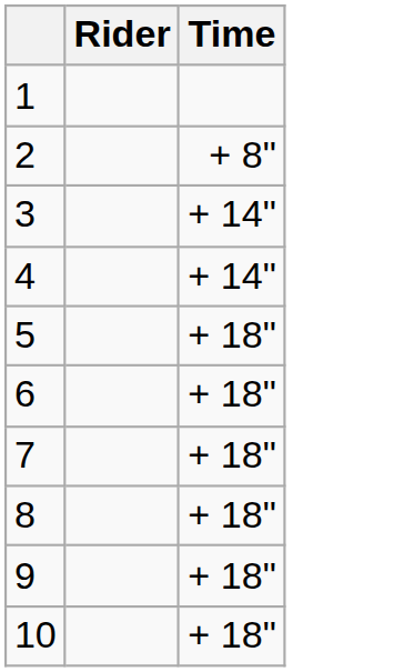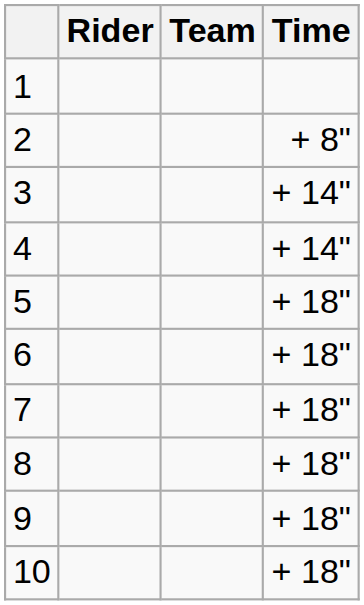+ column: Team
